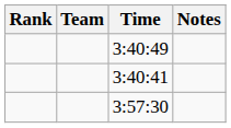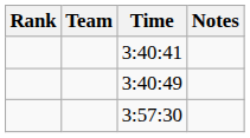rows swapped: 3:40:41 <-> 3:40:49
